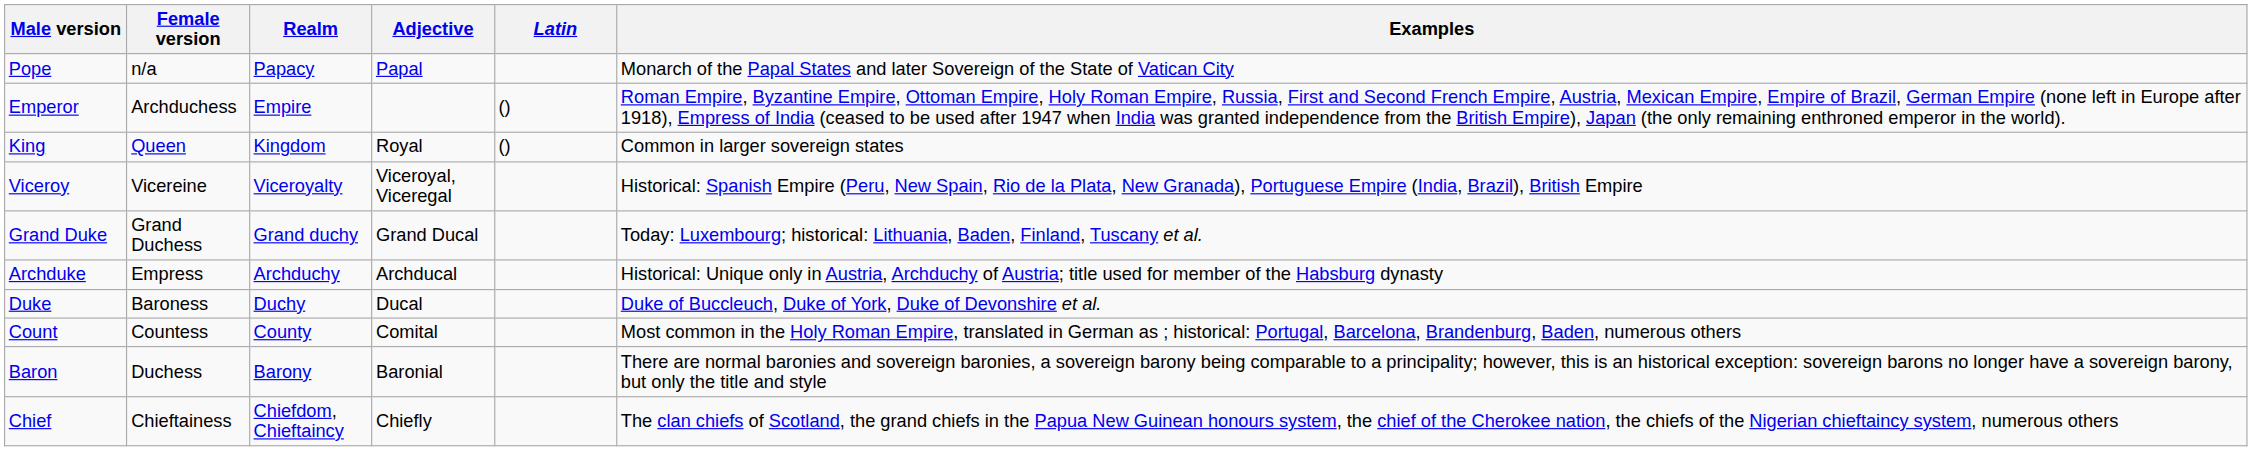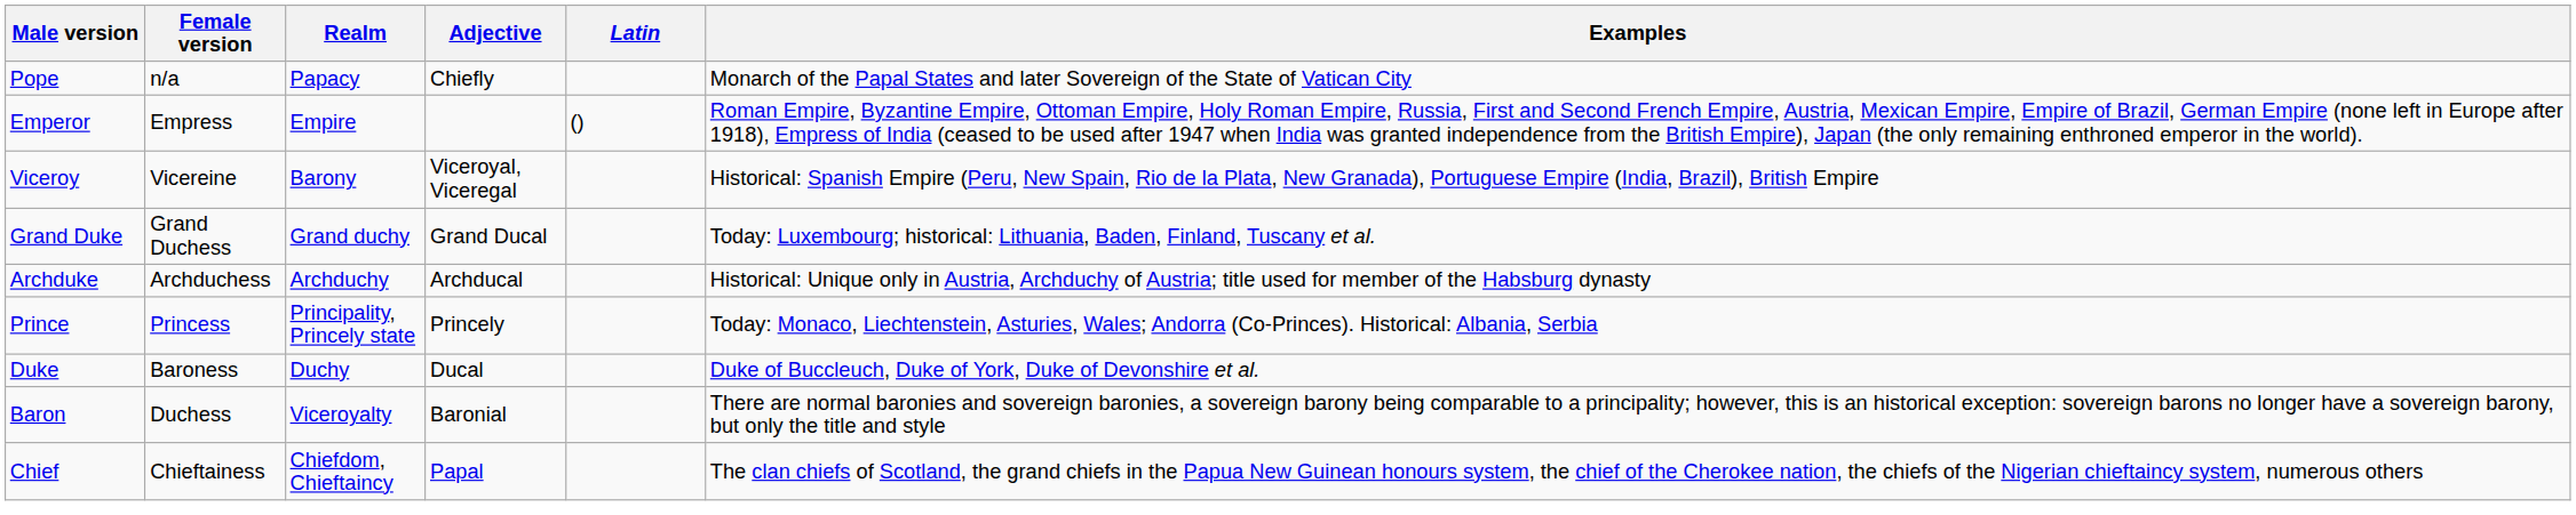Pope | Adjective: Papal -> Chiefly
Emperor | Female version: Archduchess -> Empress
- row: King | Queen | Kingdom | Royal | () | Common in larger sovereign states
Viceroy | Realm: Viceroyalty -> Barony
Archduke | Female version: Empress -> Archduchess
+ row: Prince | Princess | Principality, Princely state | Princely | Today: Monaco, Liechtenstein, Asturies, Wales; Andorra (Co-Princes). Historical: Albania, Serbia
- row: Count | Countess | County | Comital | Most common in the Holy Roman Empire, translated in German as ; historical: Portugal, Barcelona, Brandenburg, Baden, numerous others
Baron | Realm: Barony -> Viceroyalty
Chief | Adjective: Chiefly -> Papal
